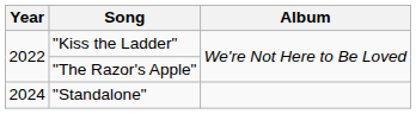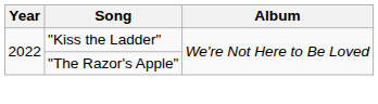- row: 2024 | "Standalone"
